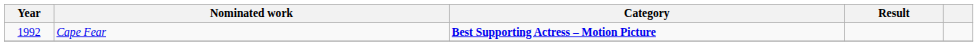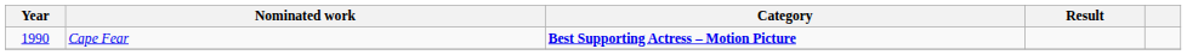Cape Fear | Year: 1992 -> 1990
